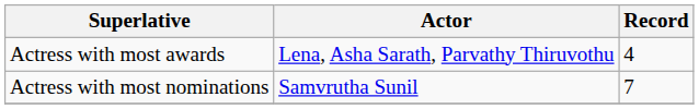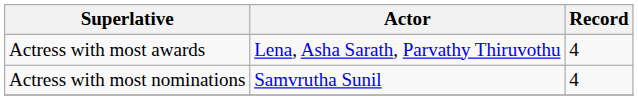Actress with most nominations | Record: 7 -> 4
